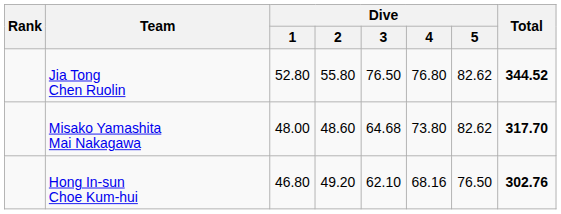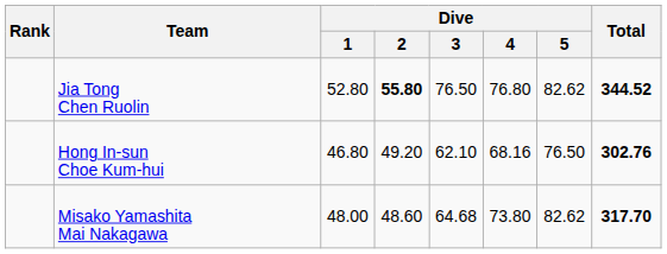Jia Tong Chen Ruolin | Dive / 2: normal -> bold
rows swapped: Misako Yamashita Mai Nakagawa <-> Hong In-sun Choe Kum-hui
